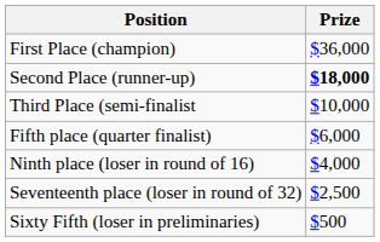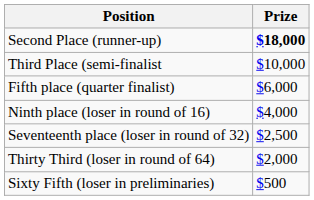- row: First Place (champion) | $36,000
+ row: Thirty Third (loser in round of 64) | $2,000
